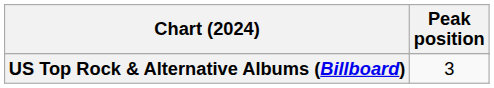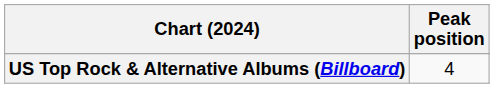US Top Rock & Alternative Albums (Billboard) | Peak position: 3 -> 4
